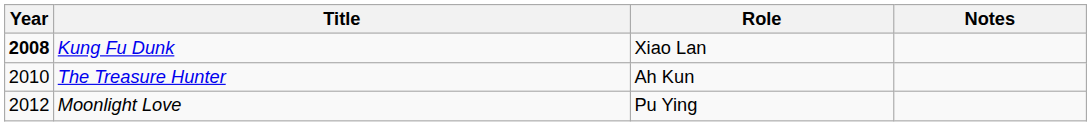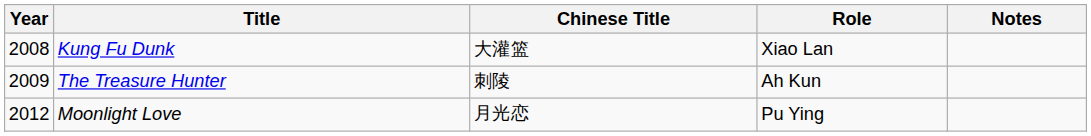+ column: Chinese Title | 大灌篮 | 刺陵 | 月光恋
Kung Fu Dunk | Year: bold -> normal
The Treasure Hunter | Year: 2010 -> 2009
